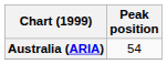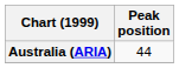Australia (ARIA) | Peak position: 54 -> 44
